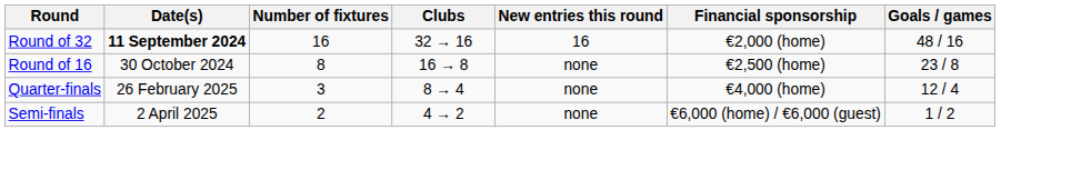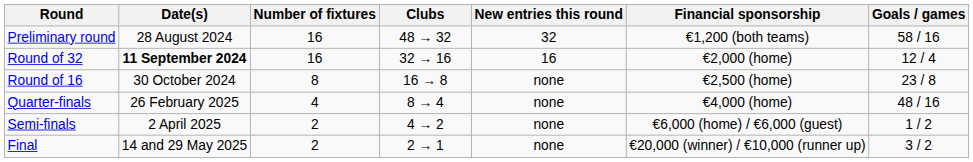+ row: Preliminary round | 28 August 2024 | 16 | 48 → 32 | 32 | €1,200 (both teams) | 58 / 16
Round of 32 | Goals / games: 48 / 16 -> 12 / 4
Quarter-finals | Number of fixtures: 3 -> 4
Quarter-finals | Goals / games: 12 / 4 -> 48 / 16
+ row: Final | 14 and 29 May 2025 | 2 | 2 → 1 | none | €20,000 (winner) / €10,000 (runner up) | 3 / 2
